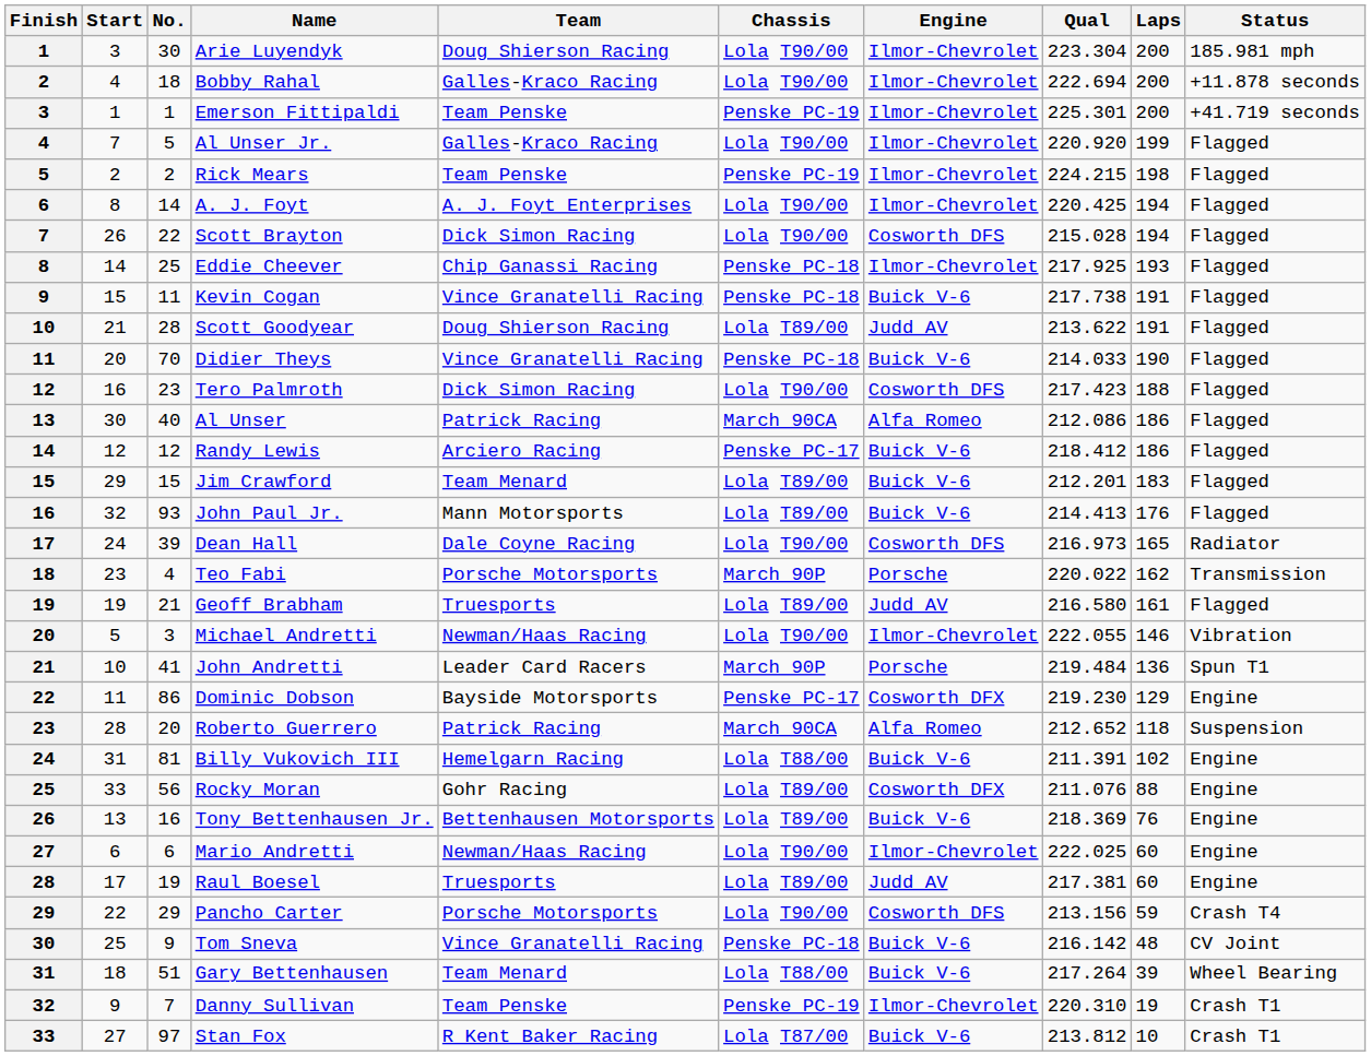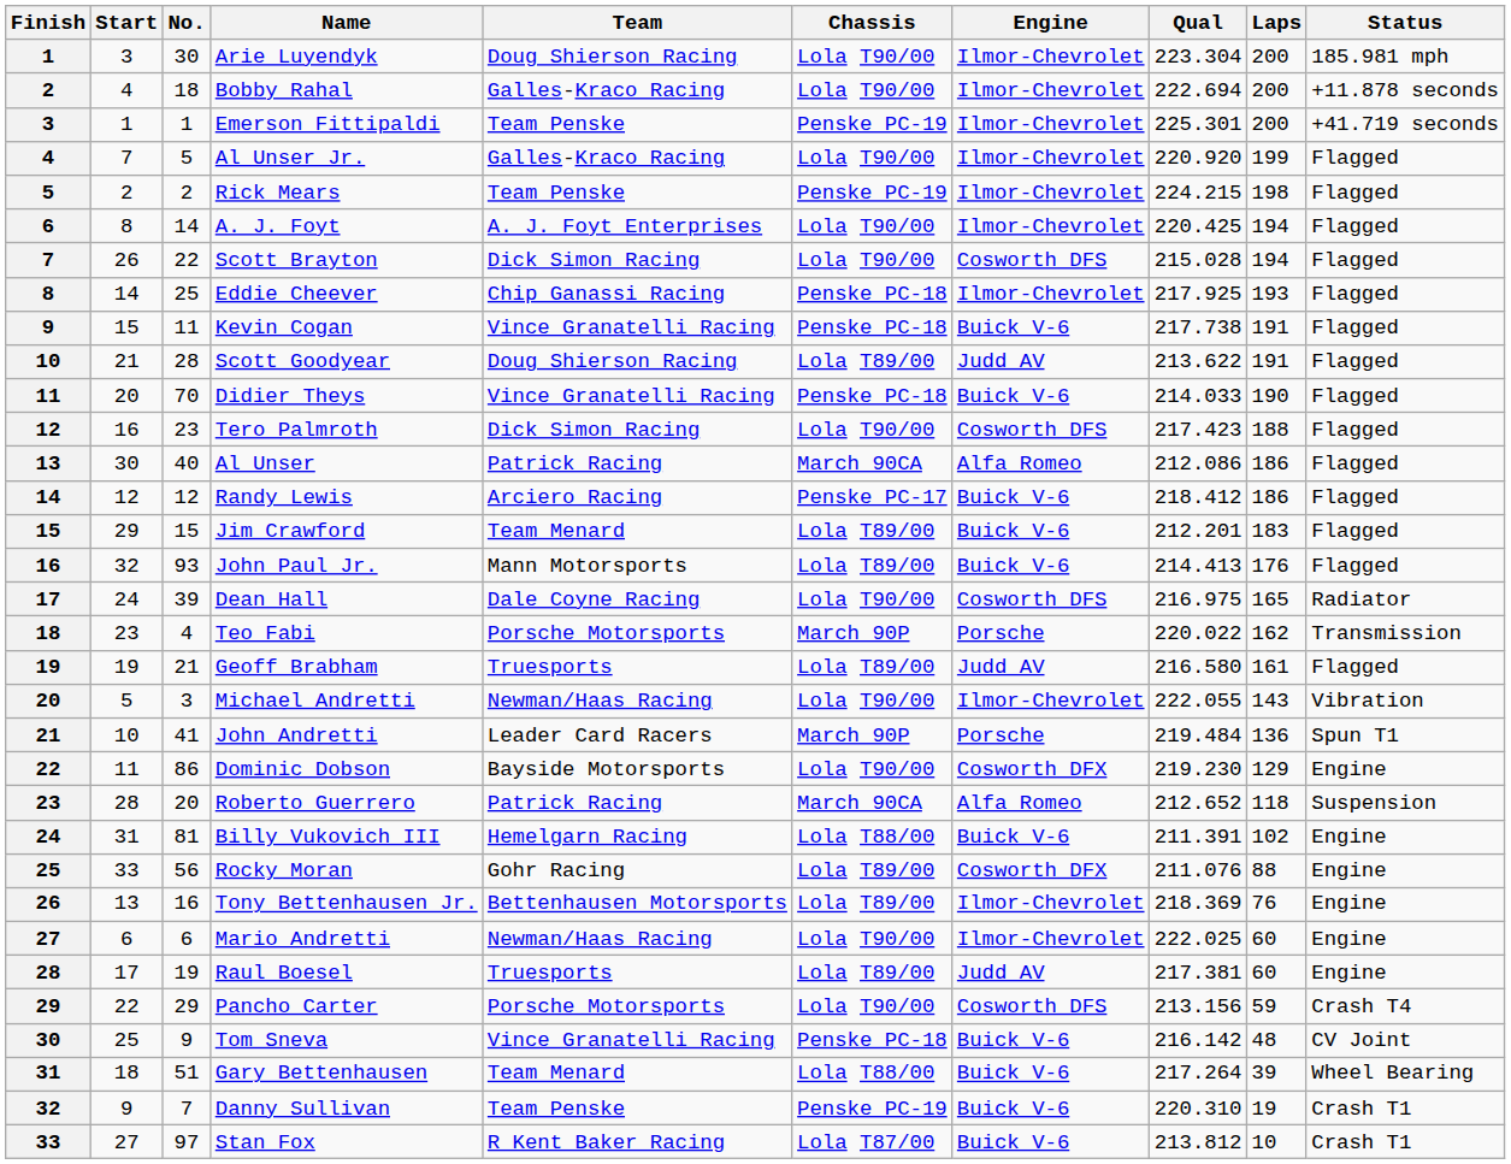Dean Hall | Qual: 216.973 -> 216.975
Michael Andretti | Laps: 146 -> 143
Dominic Dobson | Chassis: Penske PC-17 -> Lola T90/00
Tony Bettenhausen Jr. | Engine: Buick V-6 -> Ilmor-Chevrolet
Danny Sullivan | Engine: Ilmor-Chevrolet -> Buick V-6
